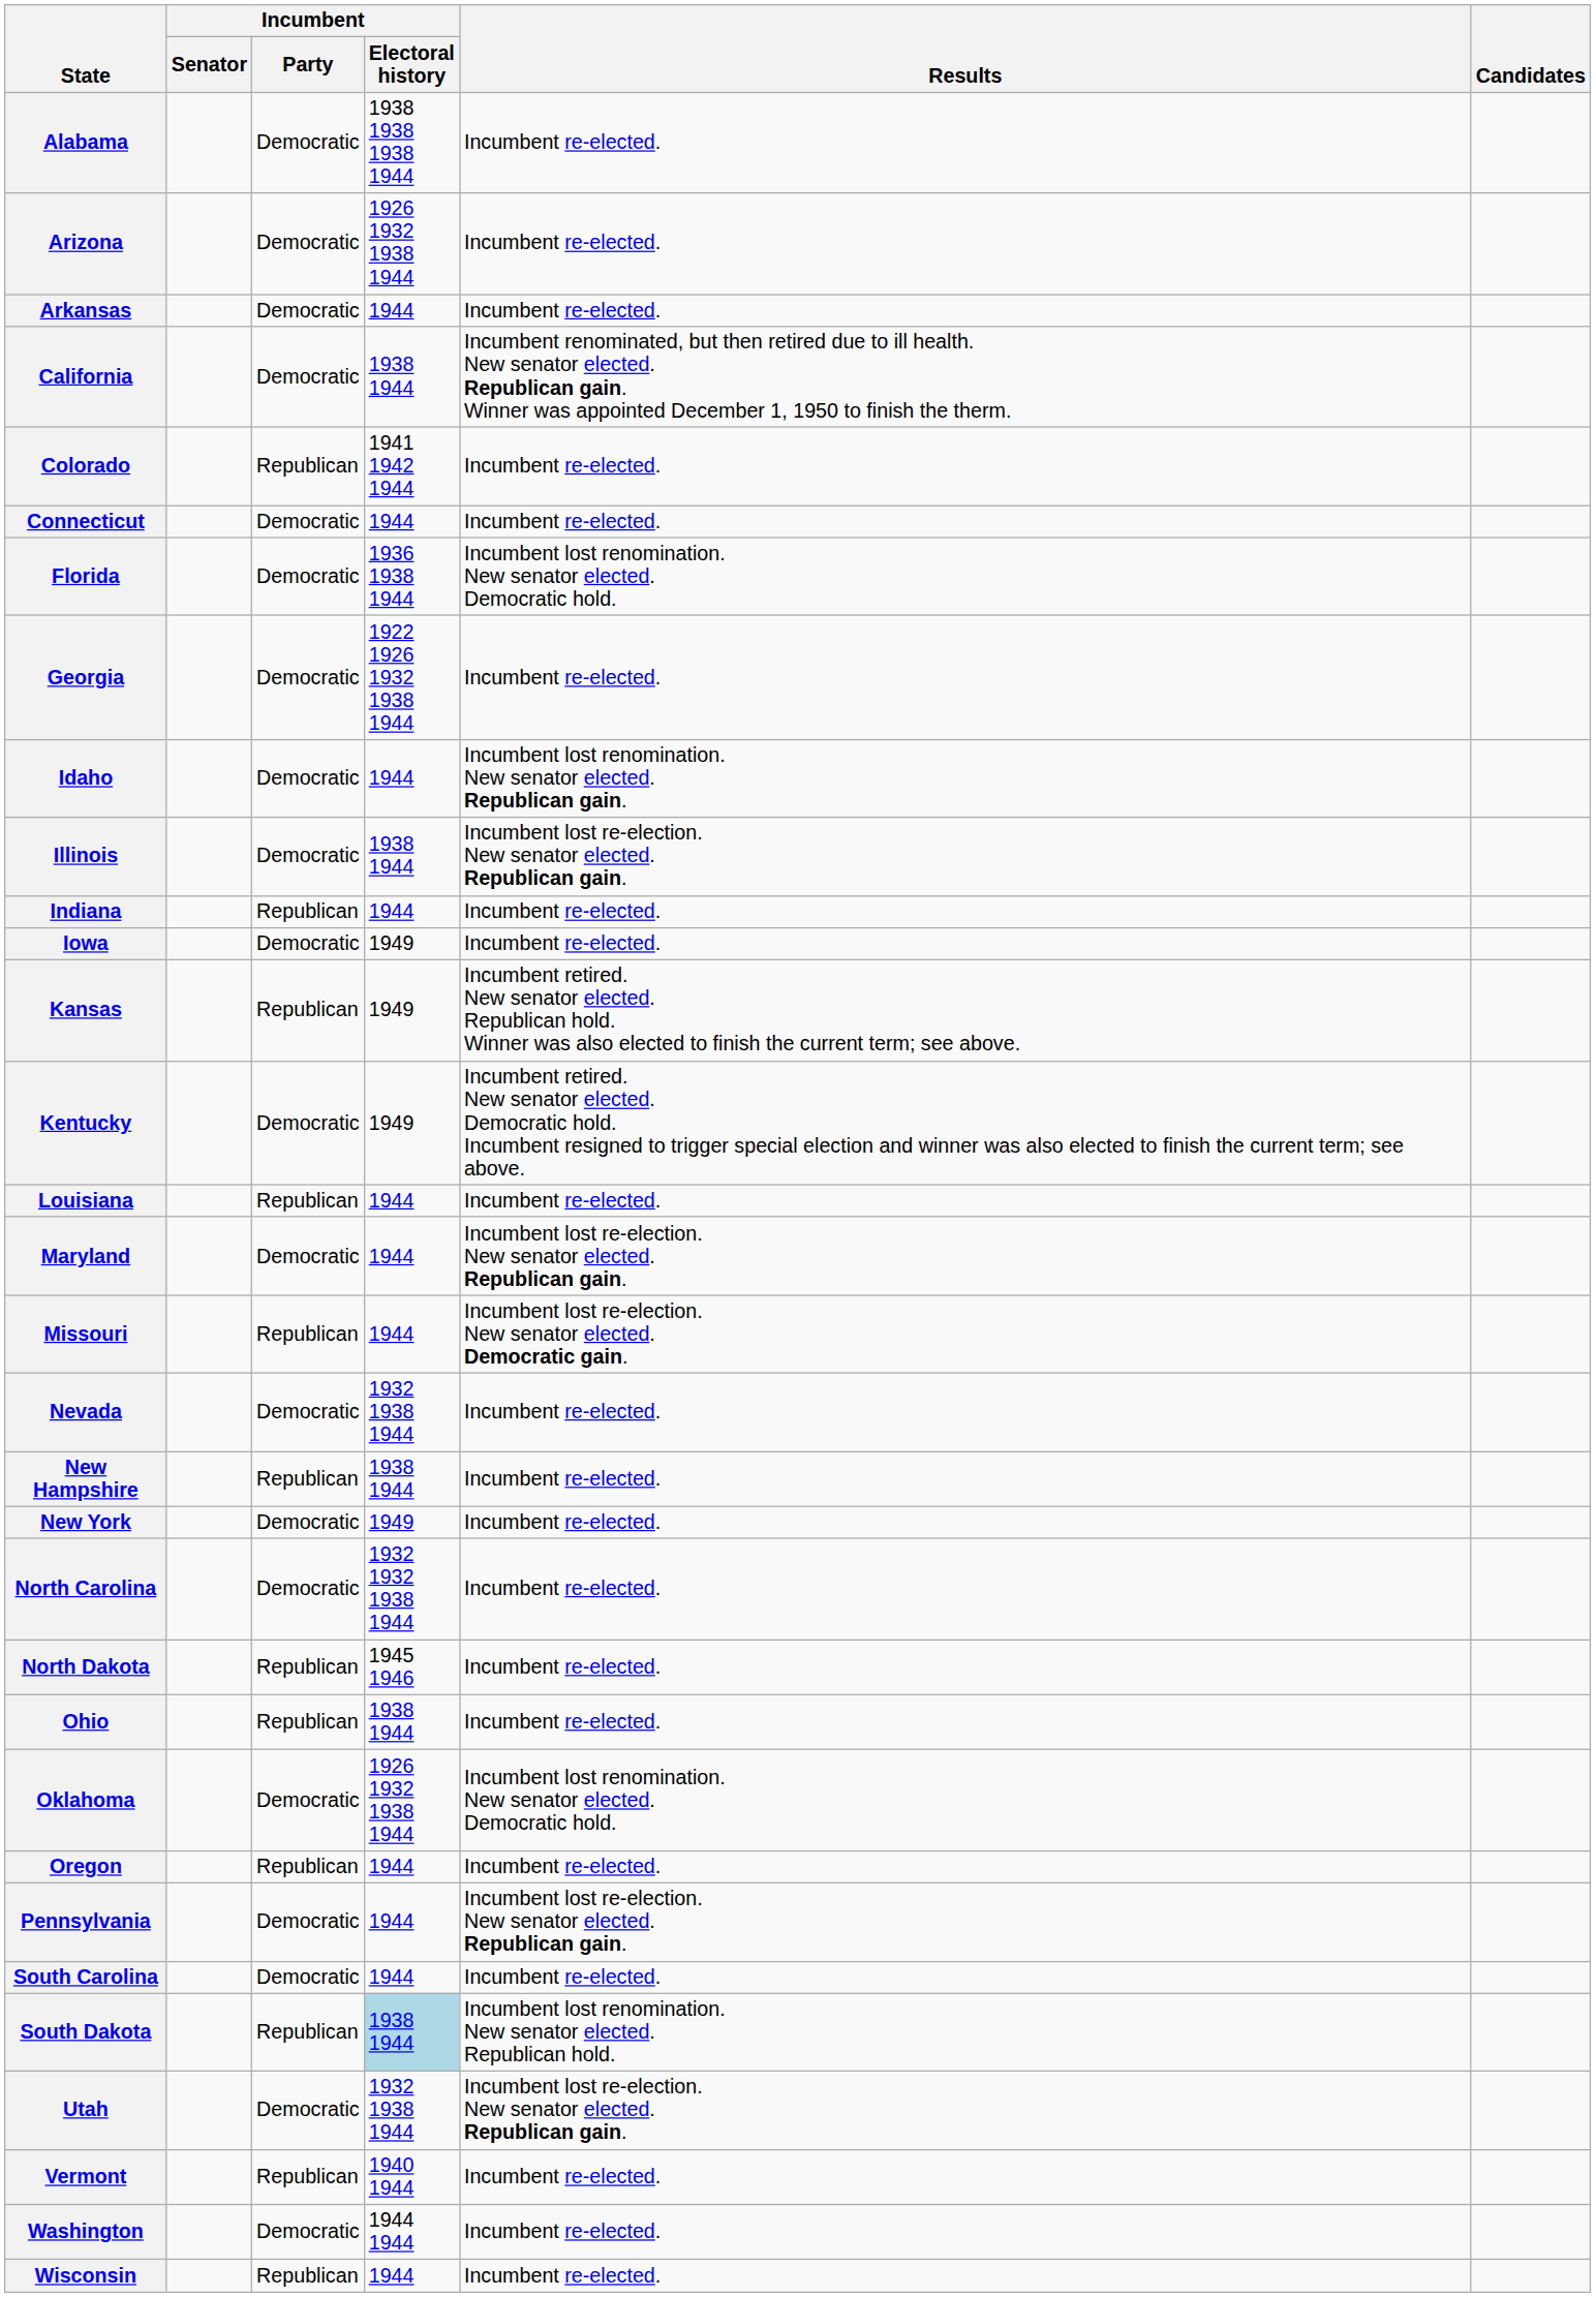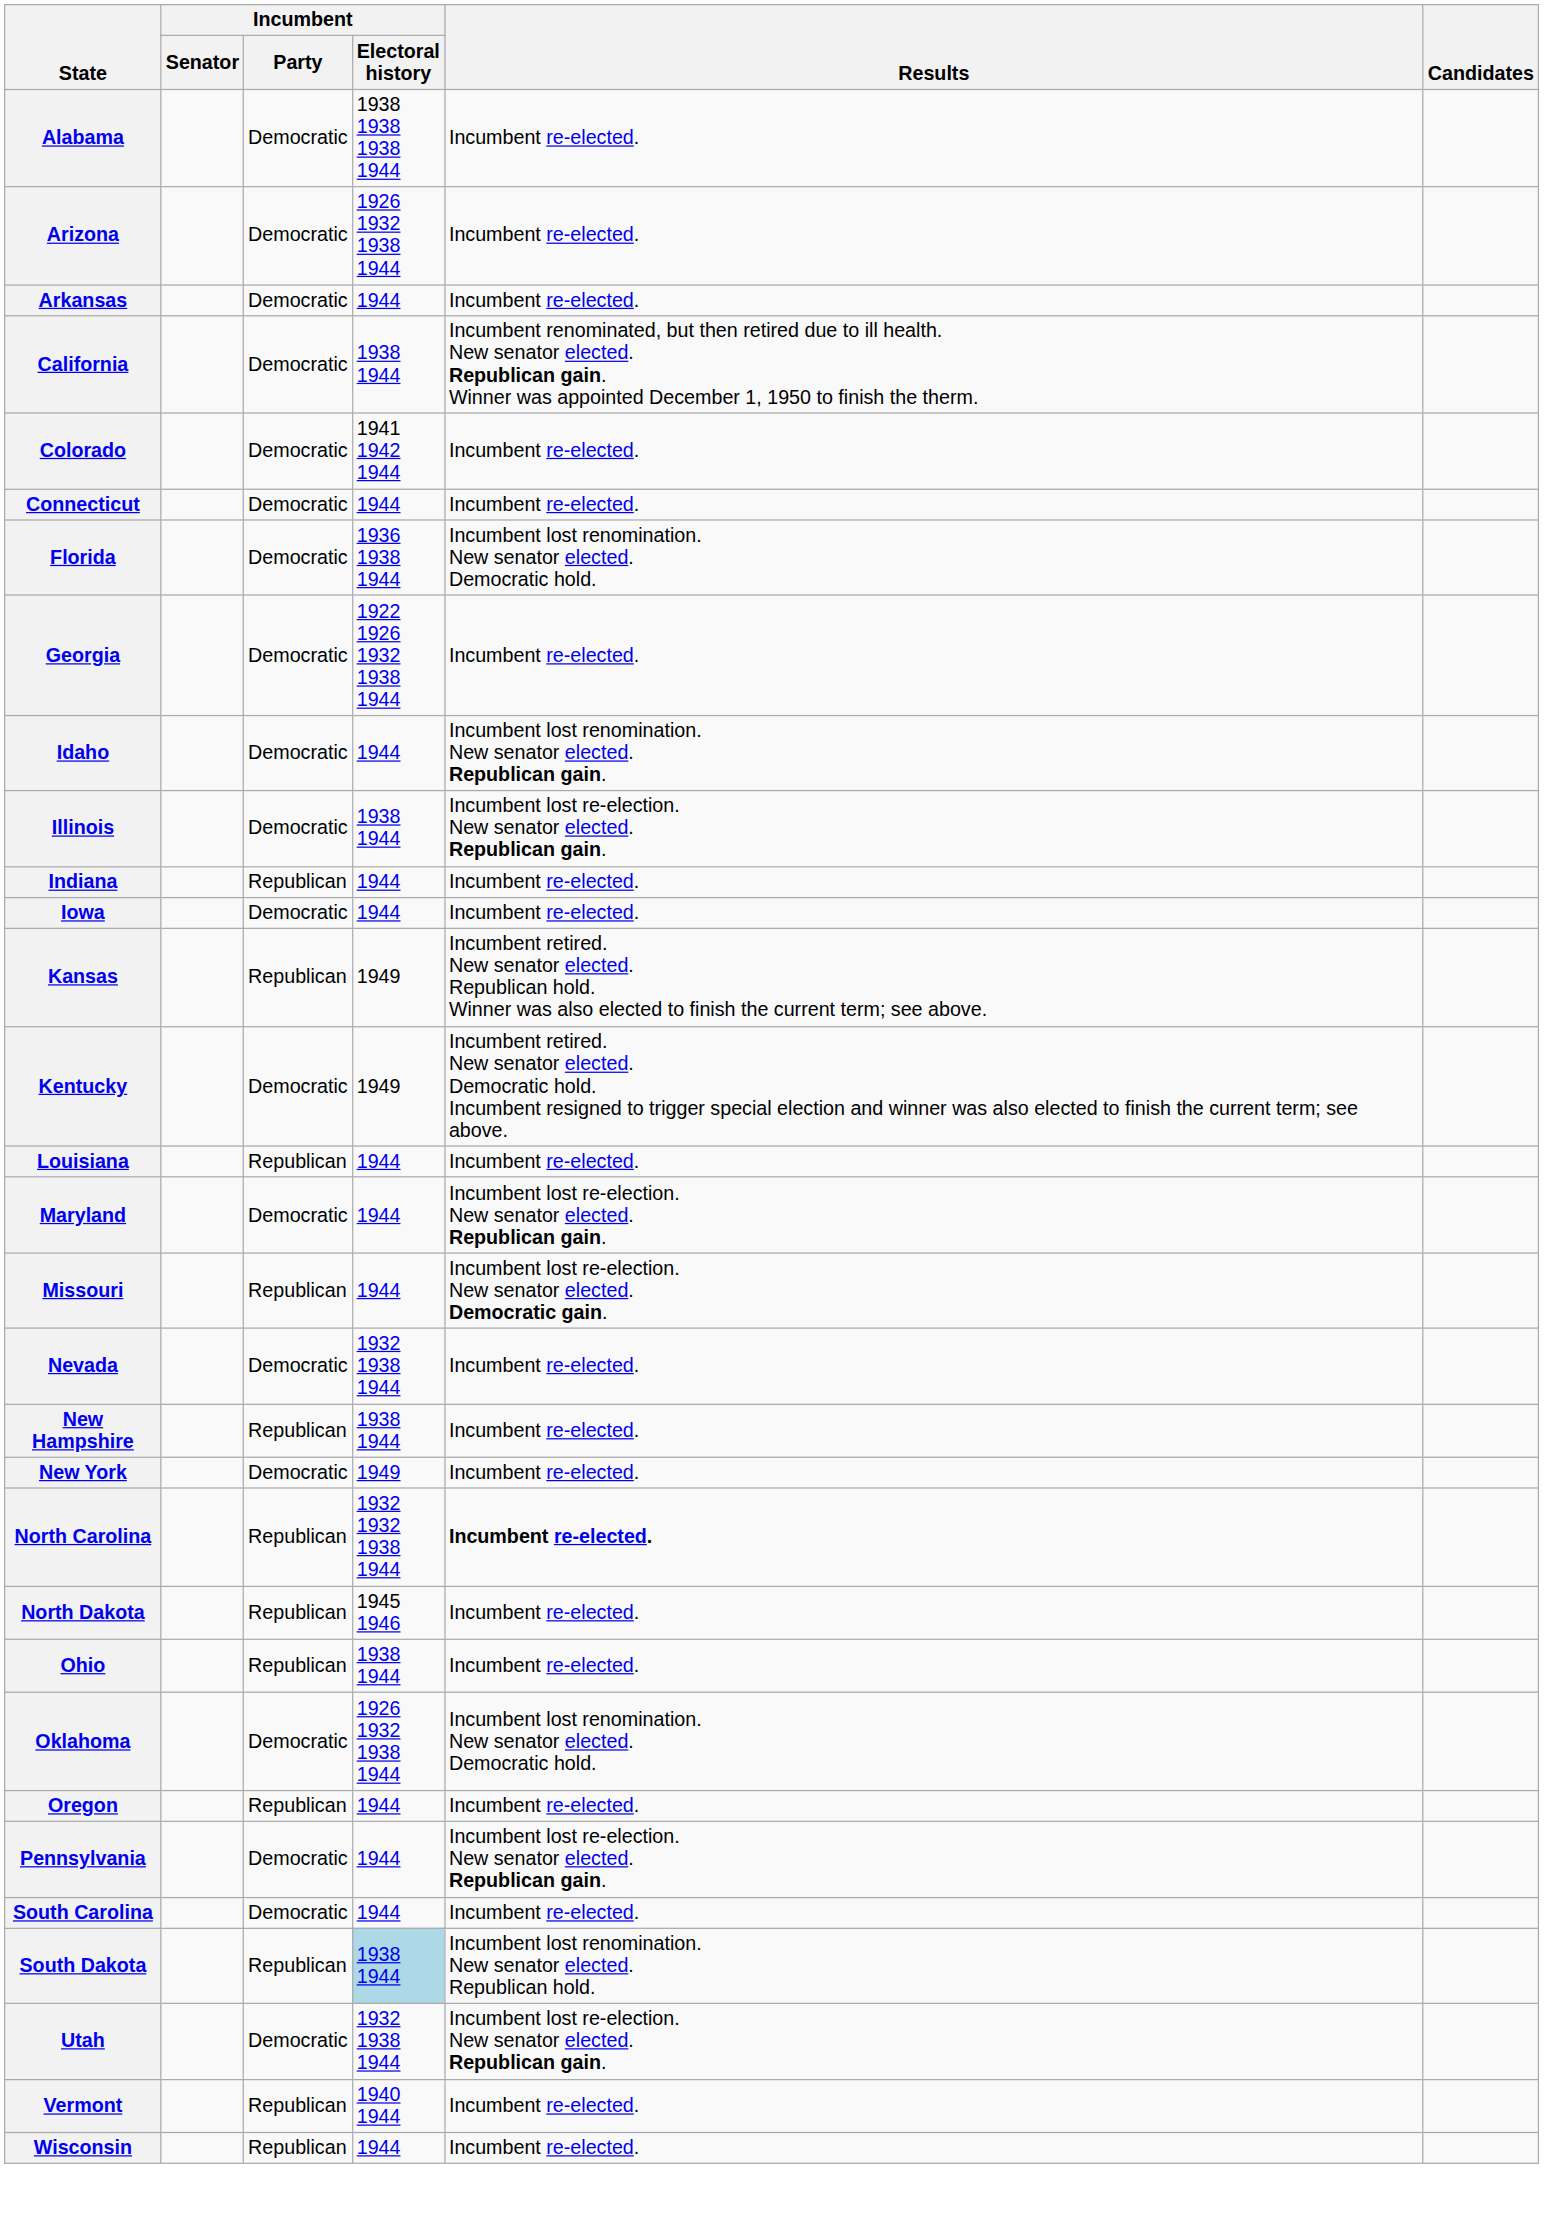Colorado | Incumbent / Party: Republican -> Democratic
Iowa | Incumbent / Electoral history: 1949 -> 1944
North Carolina | Incumbent / Party: Democratic -> Republican
North Carolina | Results: normal -> bold
- row: Washington | Democratic | 1944 1944 | Incumbent re-elected.
